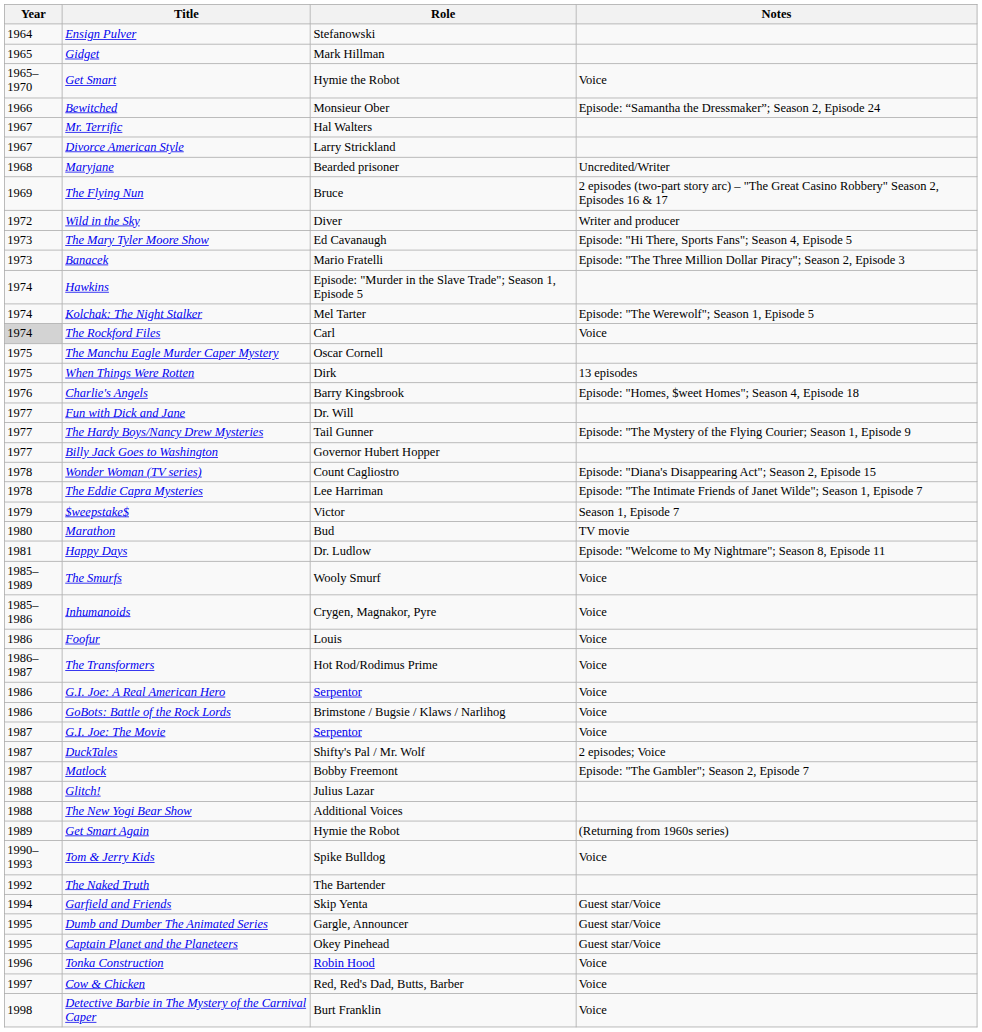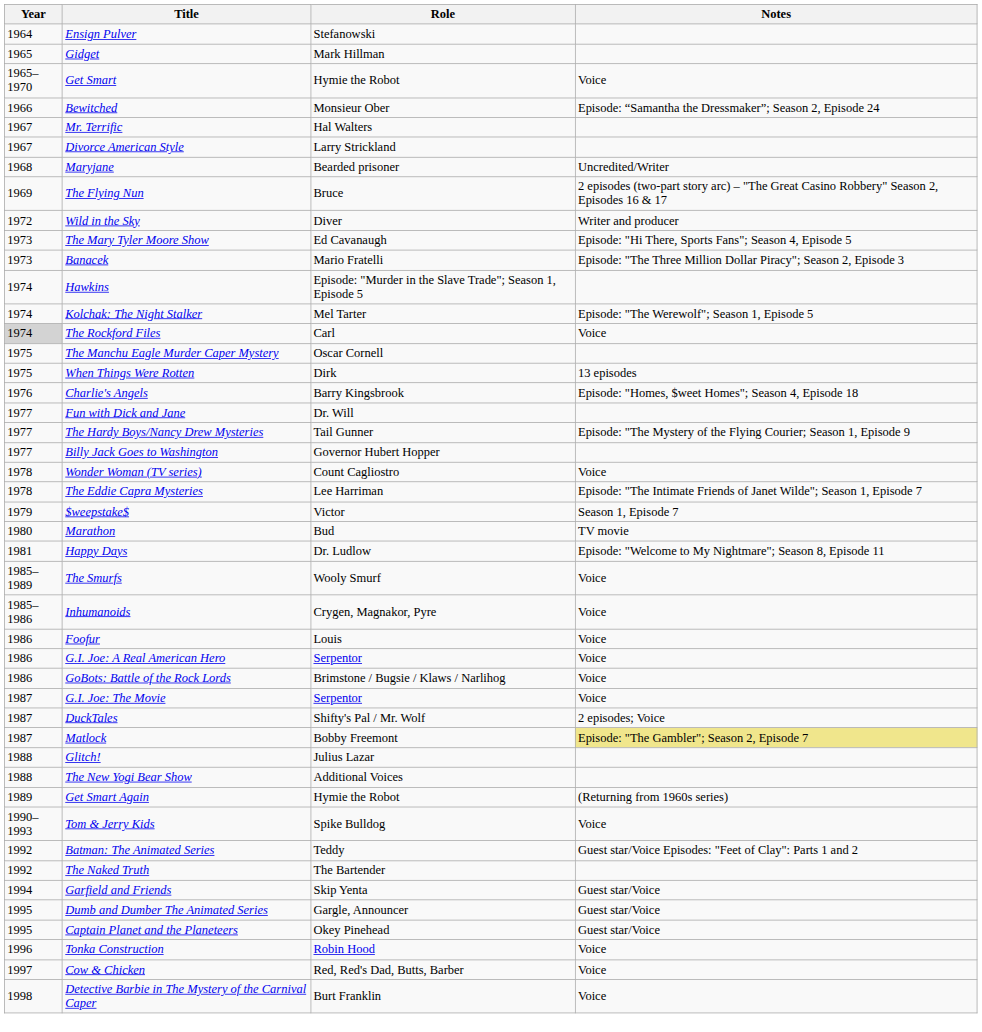Wonder Woman (TV series) | Notes: Episode: "Diana's Disappearing Act"; Season 2, Episode 15 -> Voice
- row: 1986–1987 | The Transformers | Hot Rod/Rodimus Prime | Voice
Matlock | Notes: no background -> khaki background
+ row: 1992 | Batman: The Animated Series | Teddy | Guest star/Voice Episodes: "Feet of Clay": Parts 1 and 2
